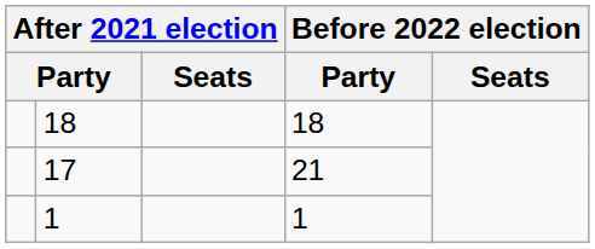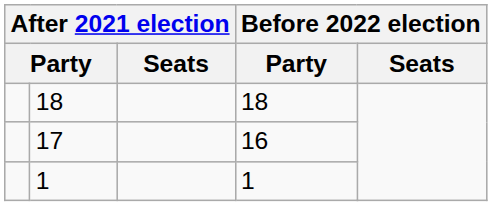17 | column 4: 21 -> 16
